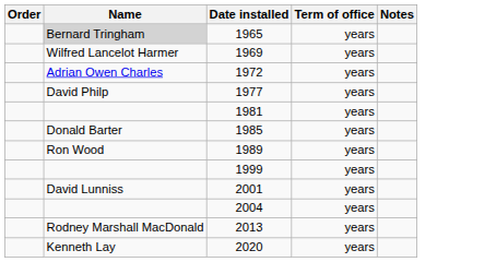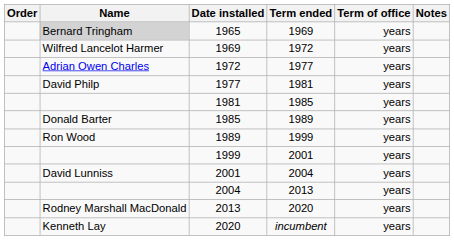+ column: Term ended | 1969 | 1972 | 1977 | 1981 | 1985 | 1989 | 1999 | 2001 | 2004 | 2013 | 2020 | incumbent
